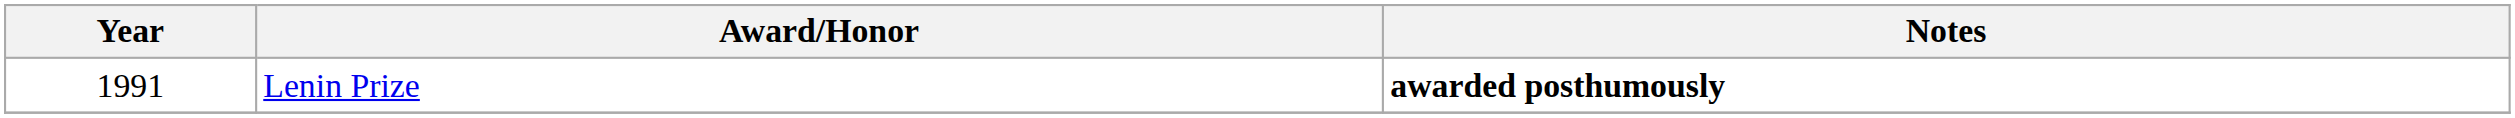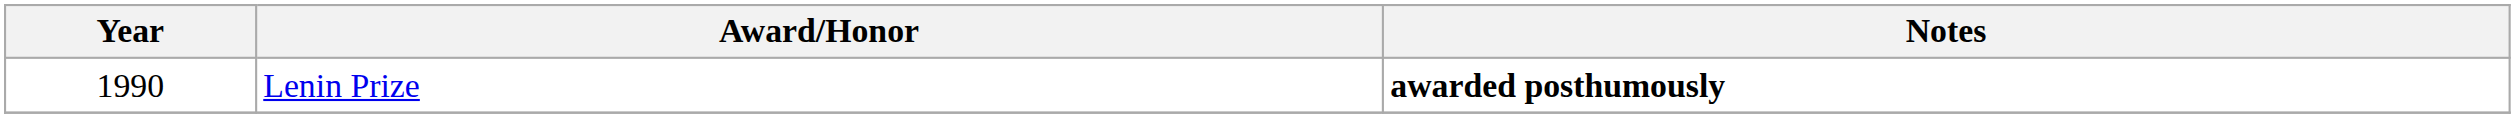Lenin Prize | Year: 1991 -> 1990
